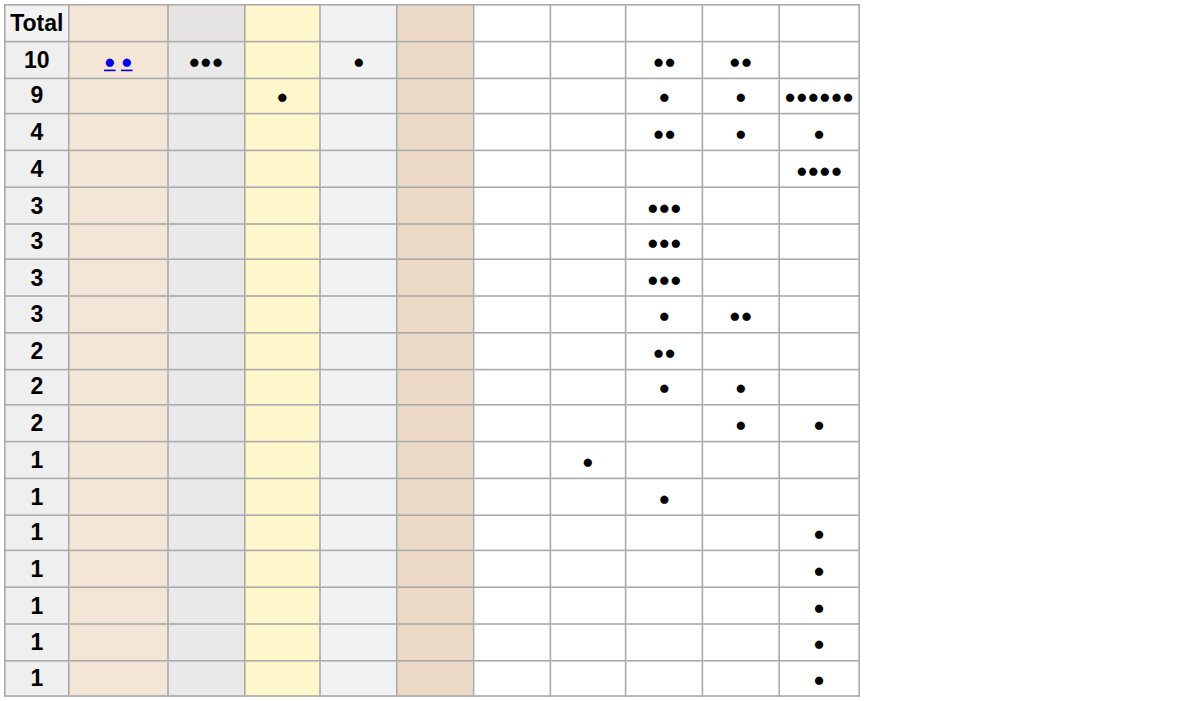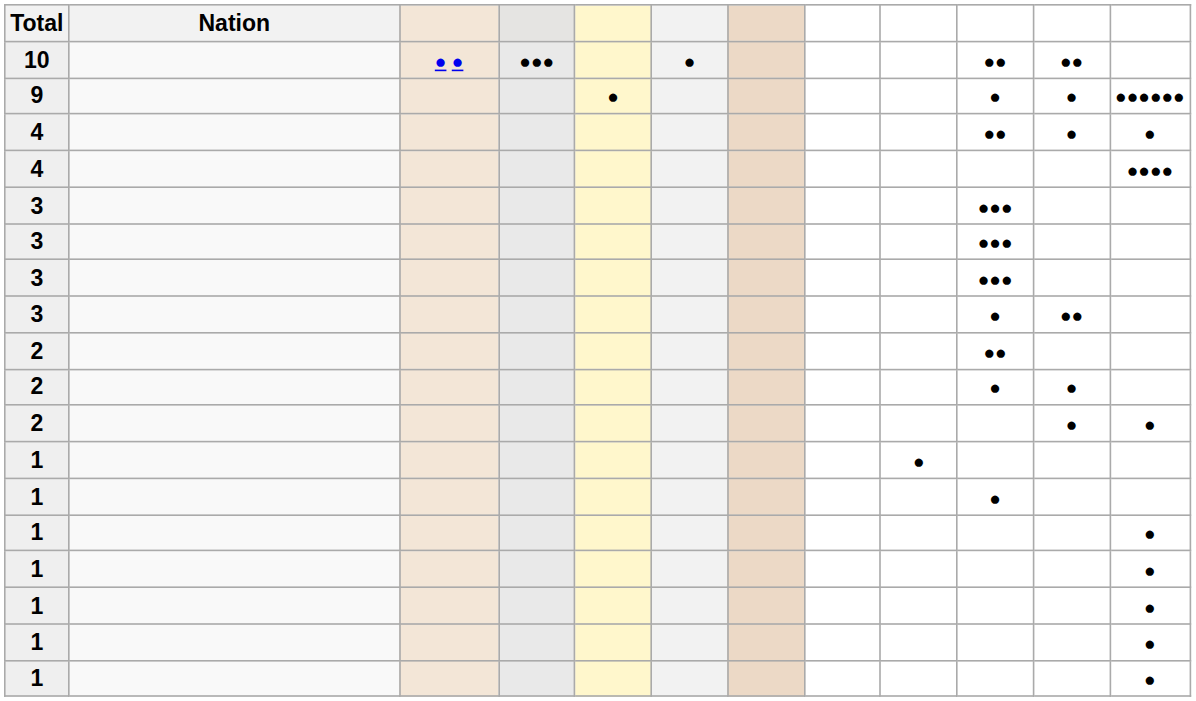+ column: Nation
